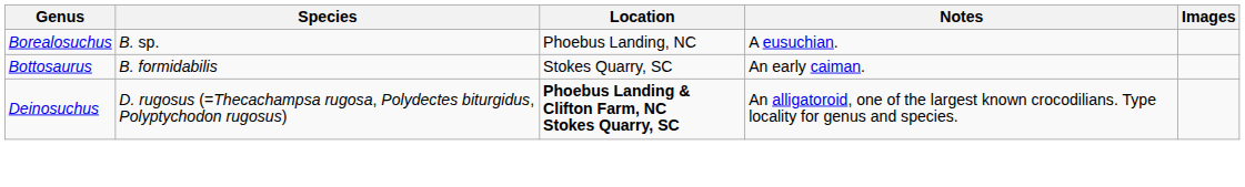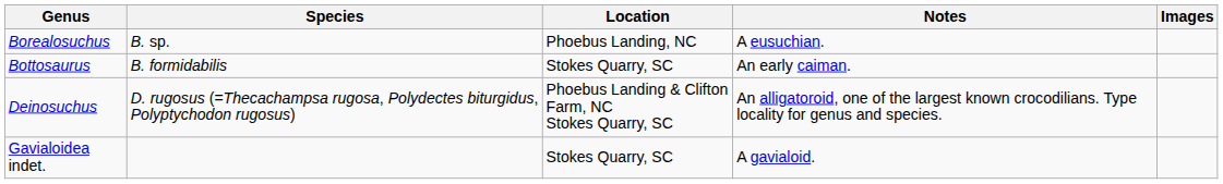Deinosuchus | Location: bold -> normal
+ row: Gavialoidea indet. | Stokes Quarry, SC | A gavialoid.
